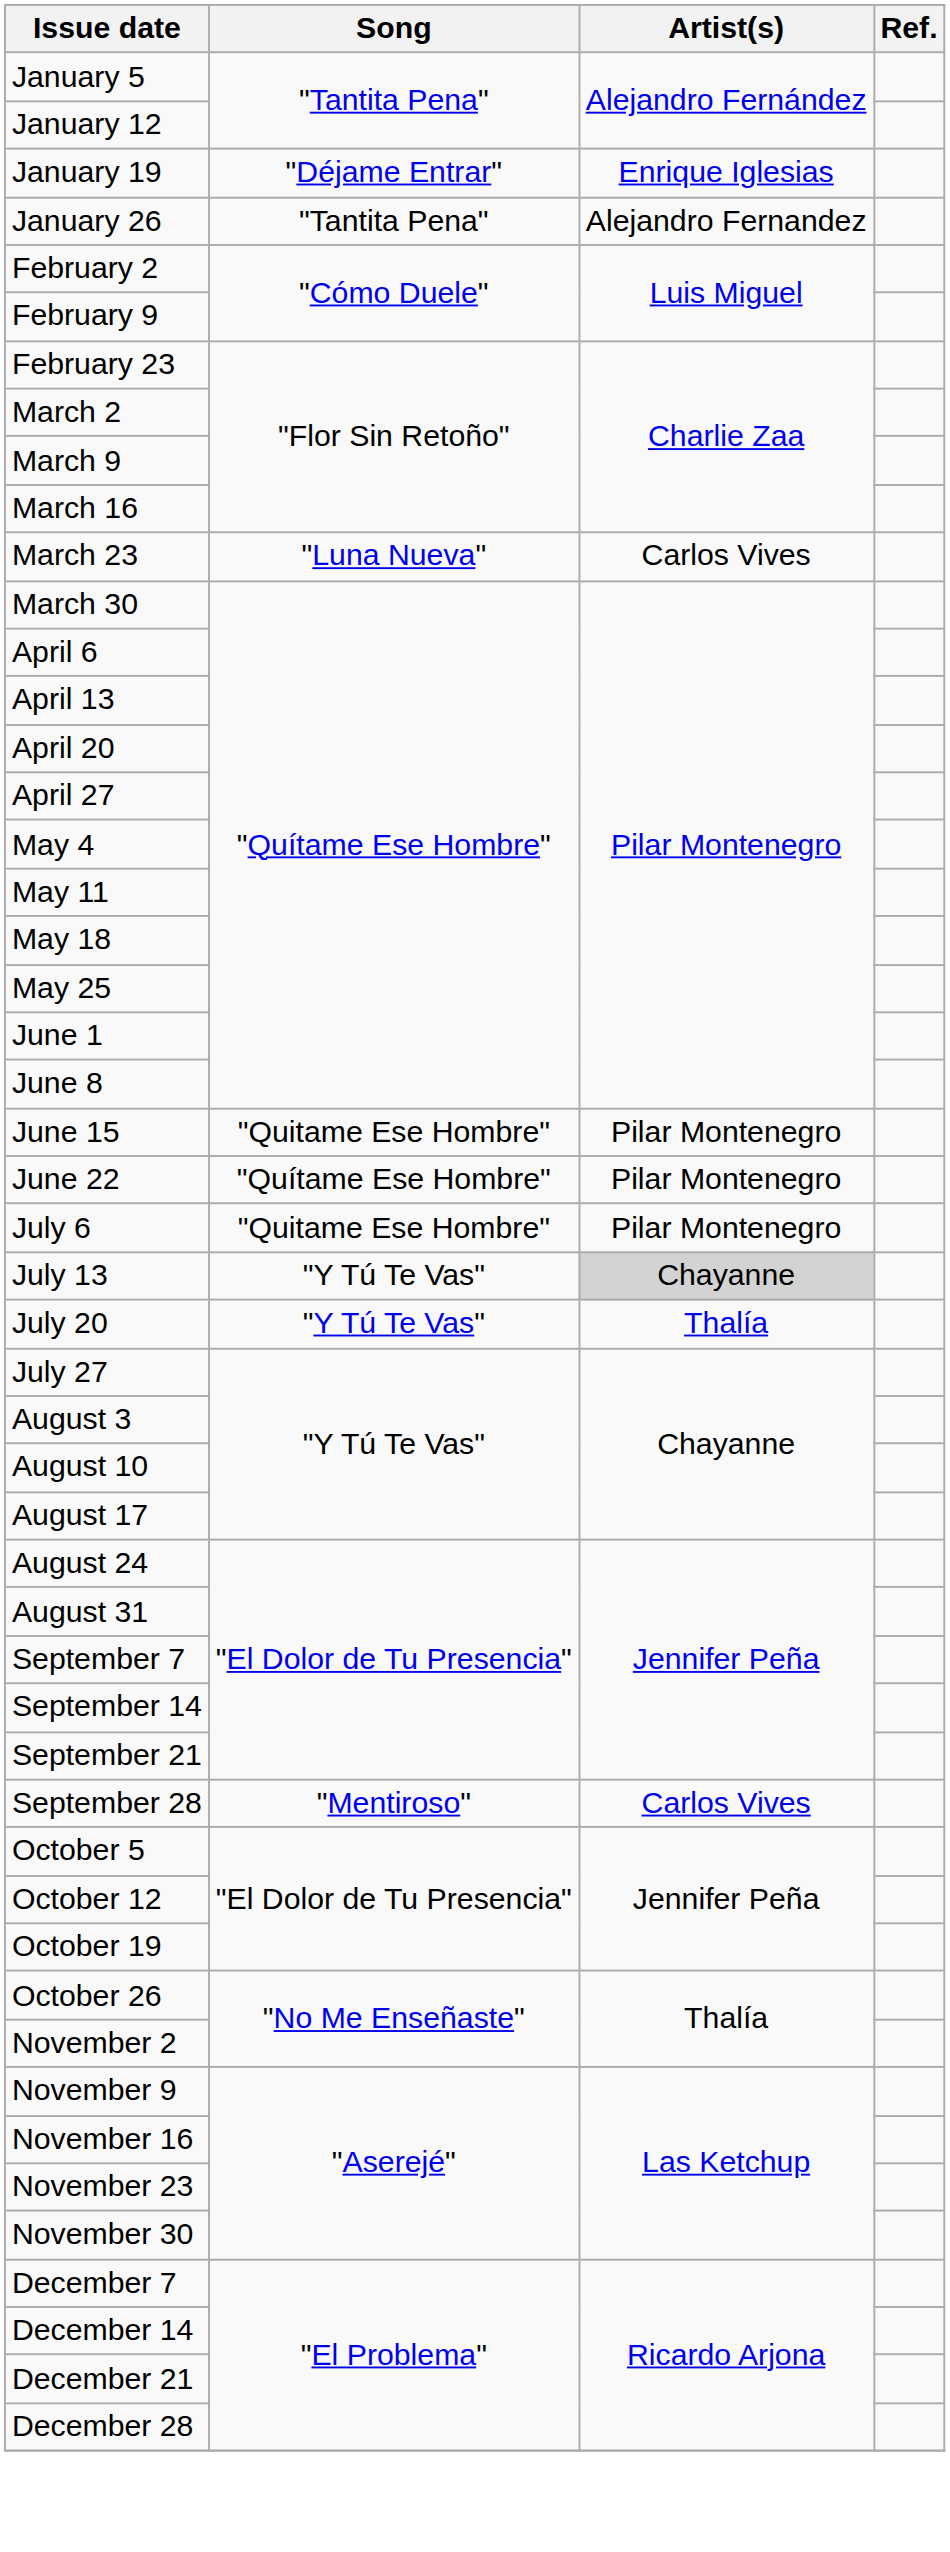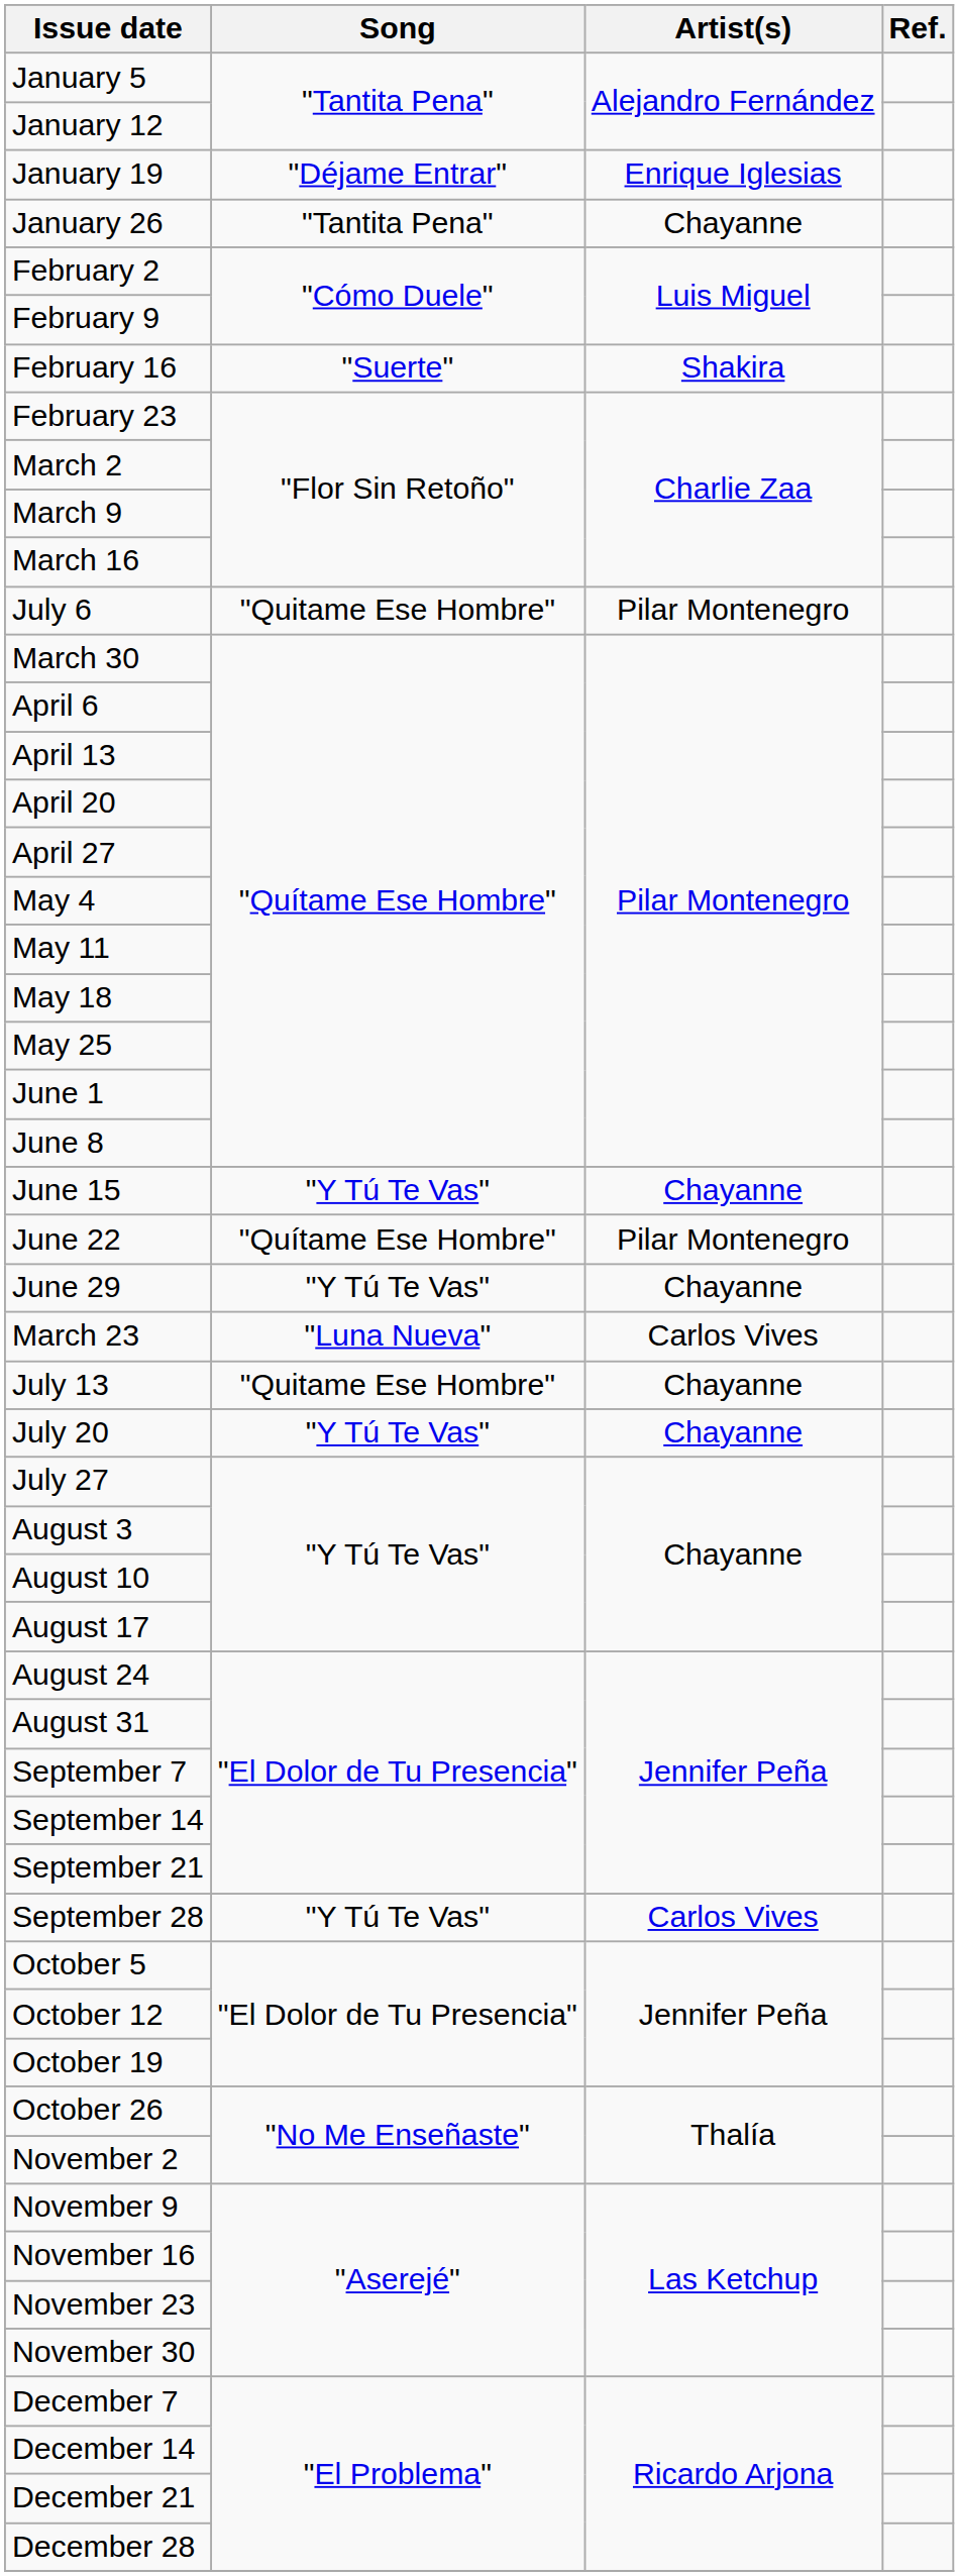January 26 | Artist(s): Alejandro Fernandez -> Chayanne
+ row: February 16 | "Suerte" | Shakira
rows swapped: March 23 <-> July 6
June 15 | Song: "Quitame Ese Hombre" -> "Y Tú Te Vas"
June 15 | Artist(s): Pilar Montenegro -> Chayanne
+ row: June 29 | "Y Tú Te Vas" | Chayanne
July 13 | Song: "Y Tú Te Vas" -> "Quitame Ese Hombre"
July 13 | Artist(s): lightgrey background -> no background
July 20 | Artist(s): Thalía -> Chayanne
September 28 | Song: "Mentiroso" -> "Y Tú Te Vas"
